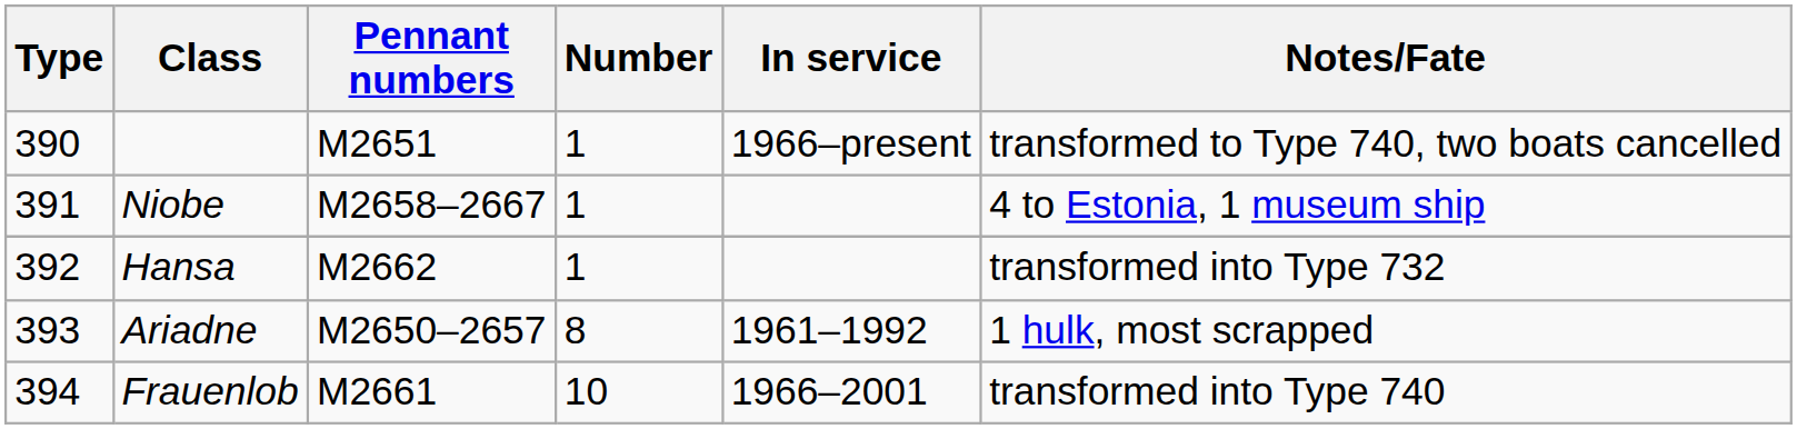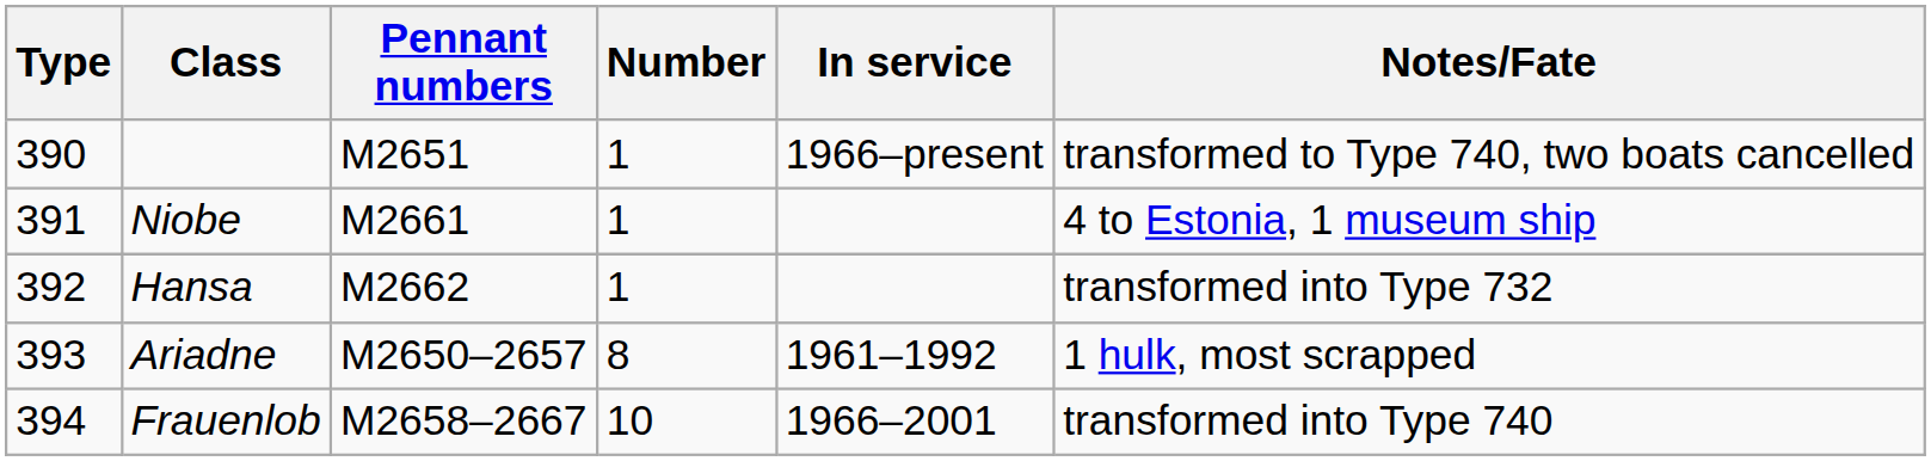Niobe | Pennant numbers: M2658–2667 -> M2661
Frauenlob | Pennant numbers: M2661 -> M2658–2667
